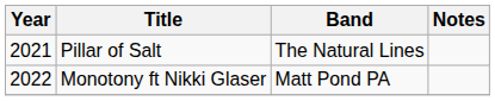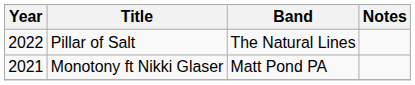Pillar of Salt | Year: 2021 -> 2022
Monotony ft Nikki Glaser | Year: 2022 -> 2021
